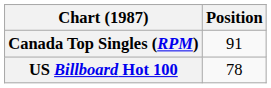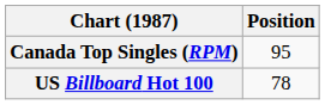Canada Top Singles (RPM) | Position: 91 -> 95
